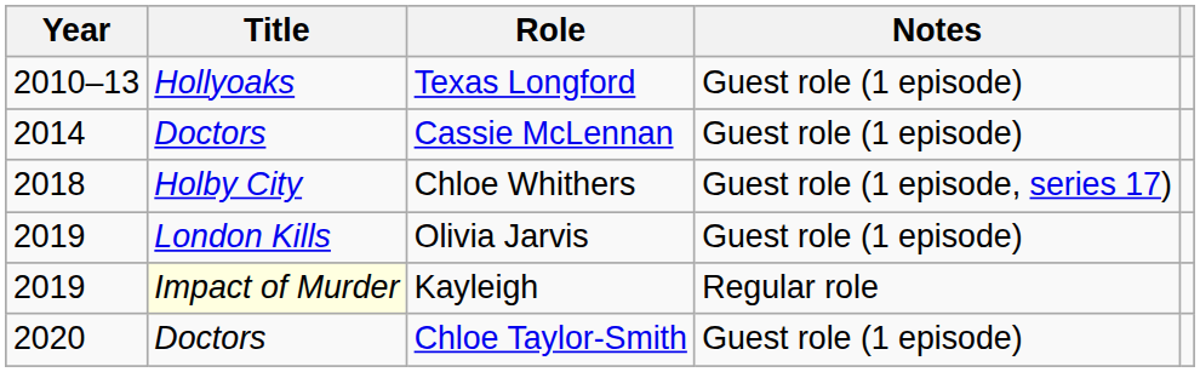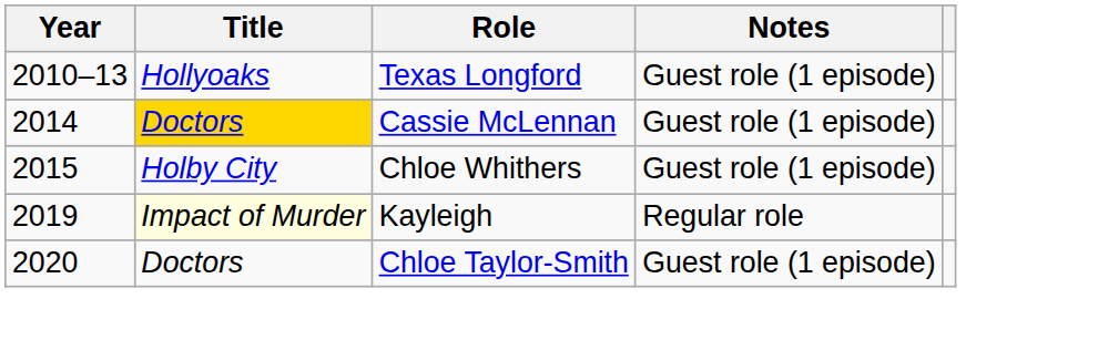Cassie McLennan | Title: no background -> gold background
Chloe Whithers | Year: 2018 -> 2015
Chloe Whithers | Notes: Guest role (1 episode, series 17) -> Guest role (1 episode)
- row: 2019 | London Kills | Olivia Jarvis | Guest role (1 episode)
